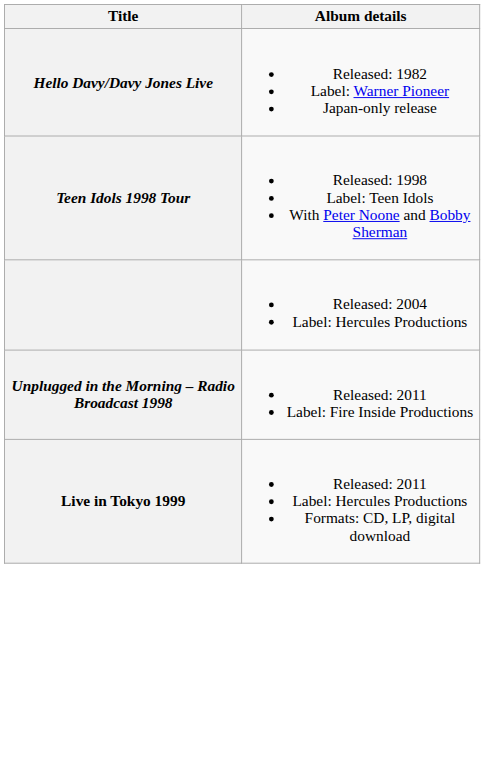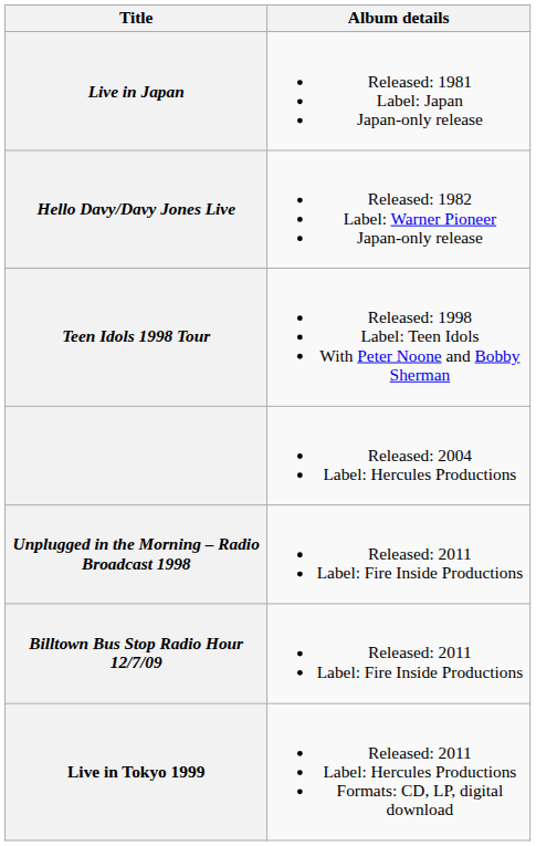+ row: Live in Japan | Released: 1981 Label: Japan Japan-only release
+ row: Billtown Bus Stop Radio Hour 12/7/09 | Released: 2011 Label: Fire Inside Productions
